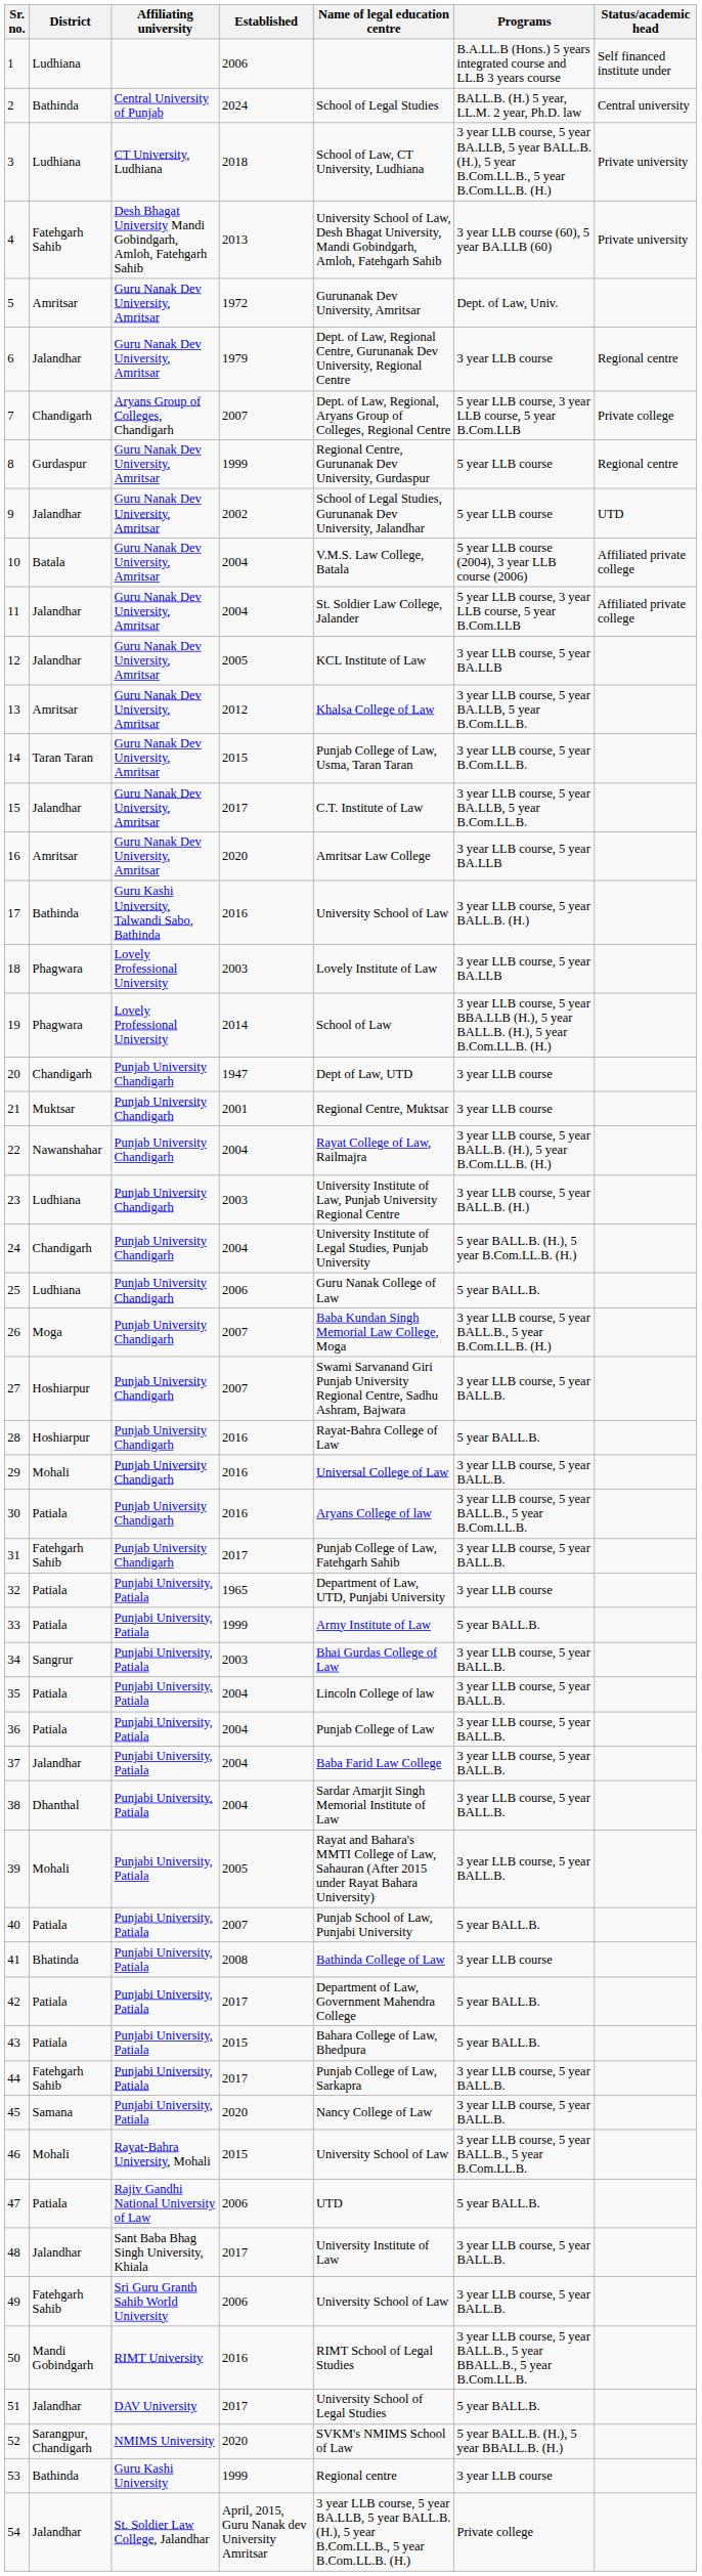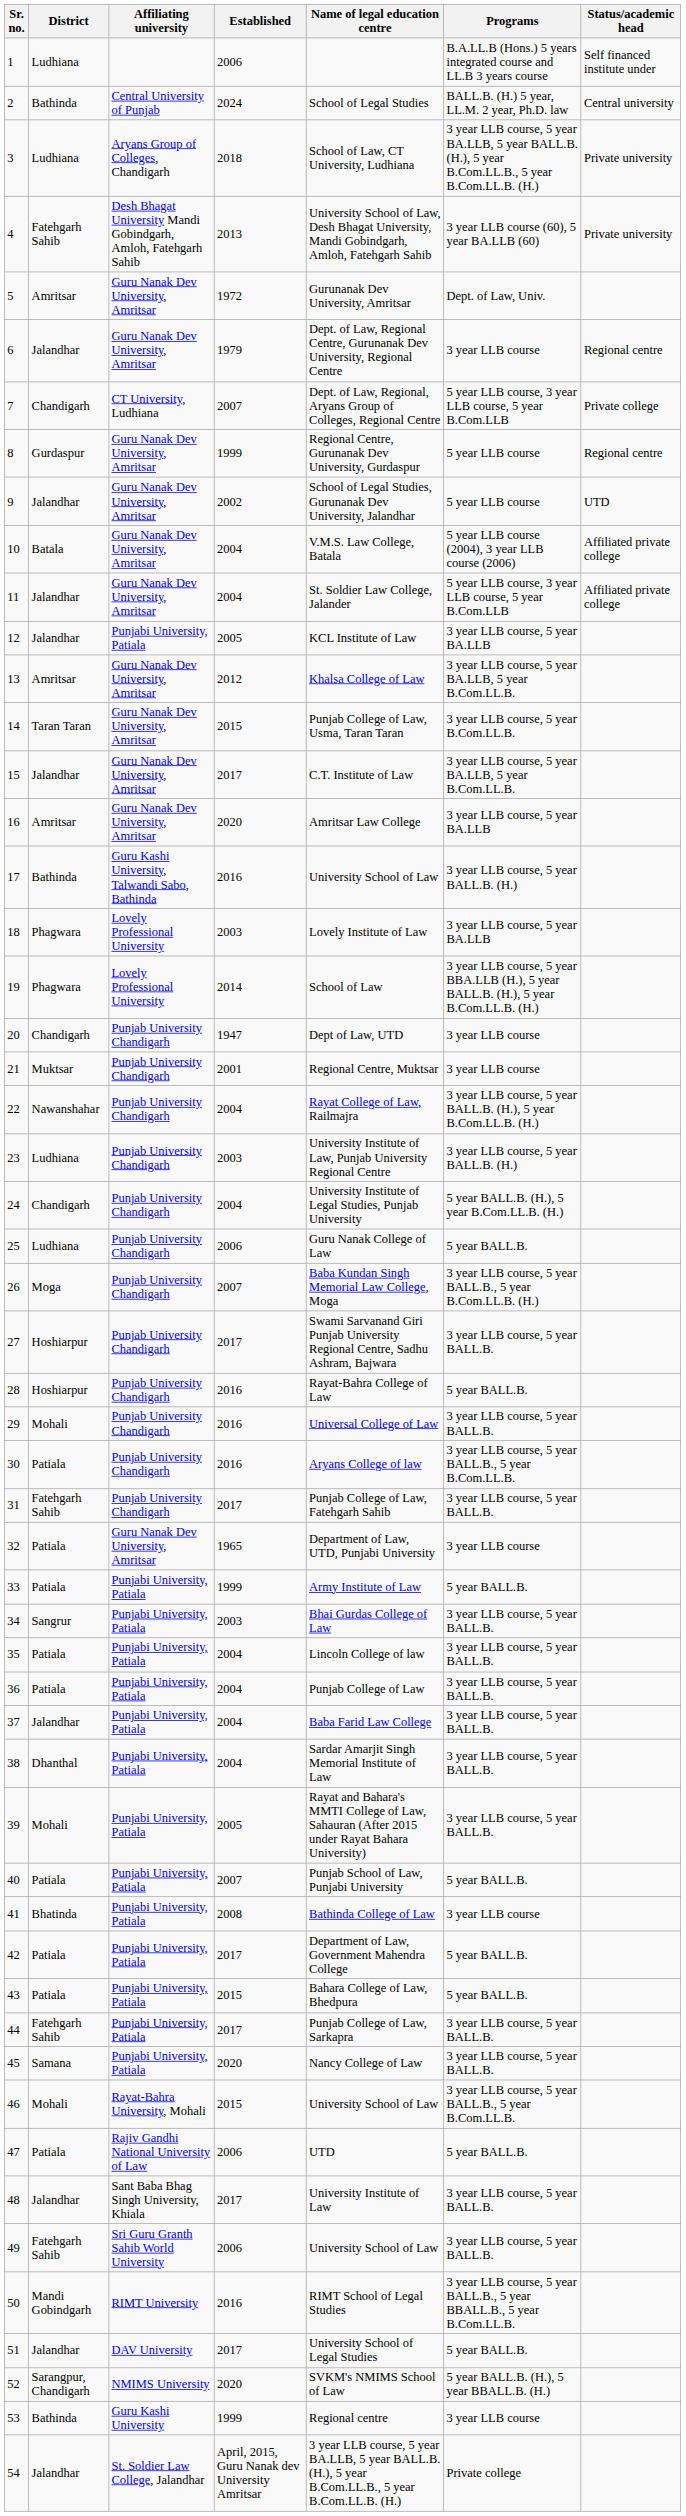3 | Affiliating university: CT University, Ludhiana -> Aryans Group of Colleges, Chandigarh
7 | Affiliating university: Aryans Group of Colleges, Chandigarh -> CT University, Ludhiana
12 | Affiliating university: Guru Nanak Dev University, Amritsar -> Punjabi University, Patiala
27 | Established: 2007 -> 2017
32 | Affiliating university: Punjabi University, Patiala -> Guru Nanak Dev University, Amritsar
